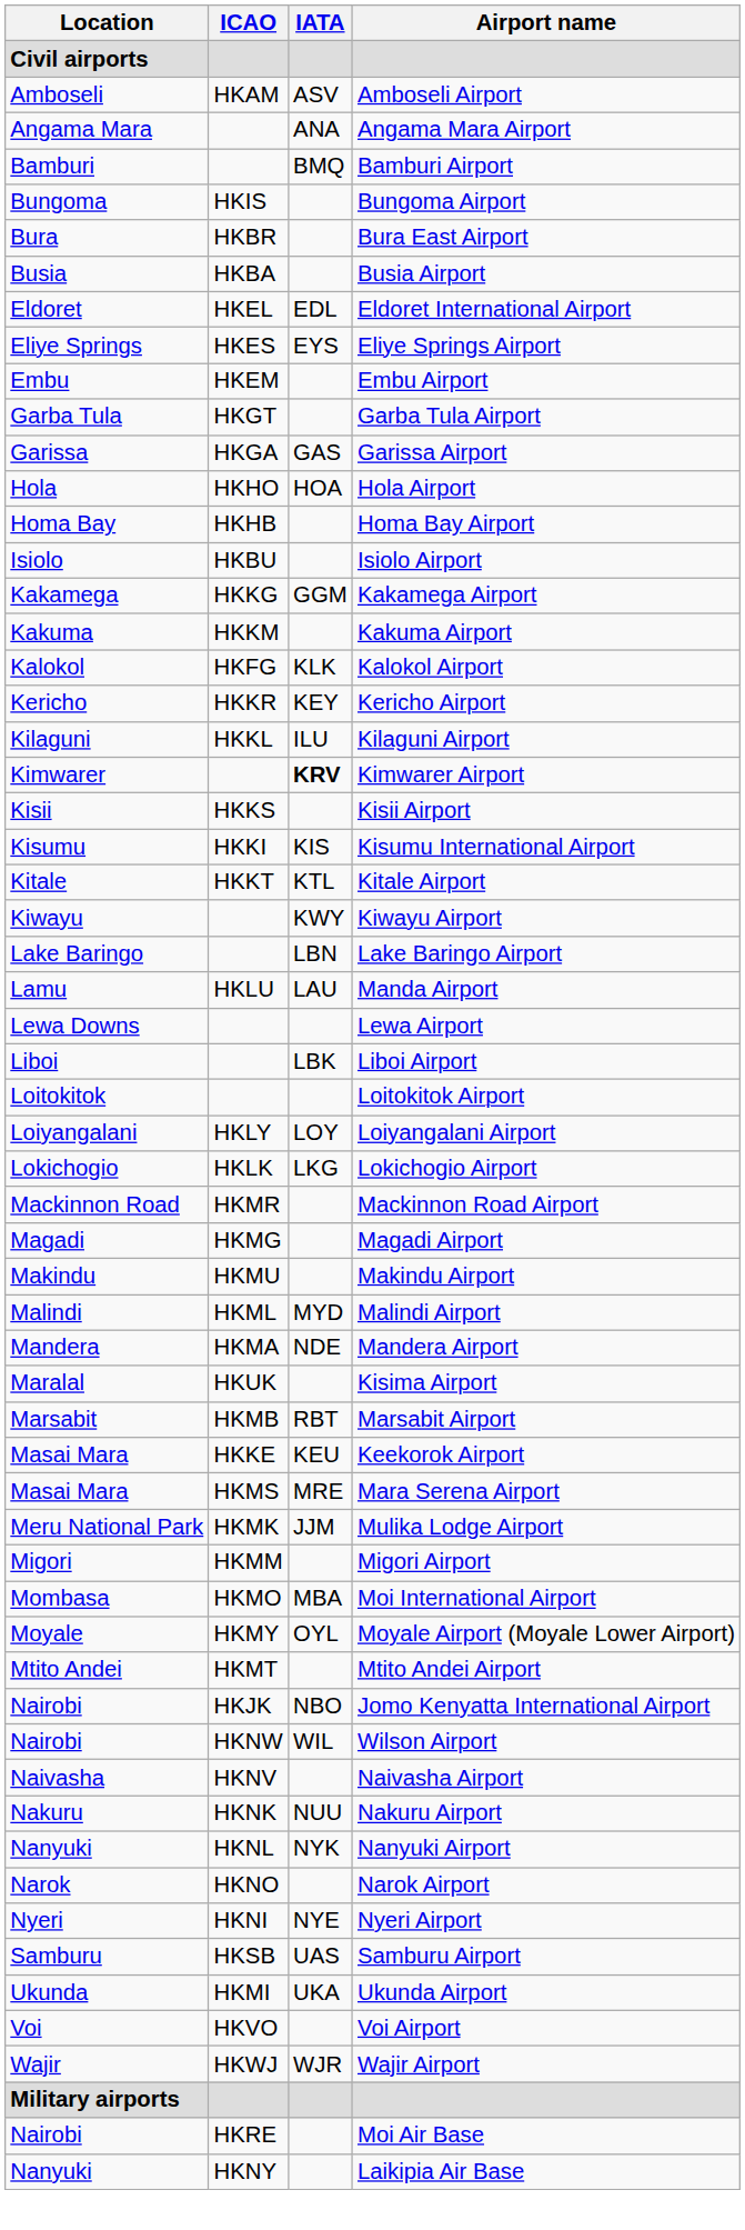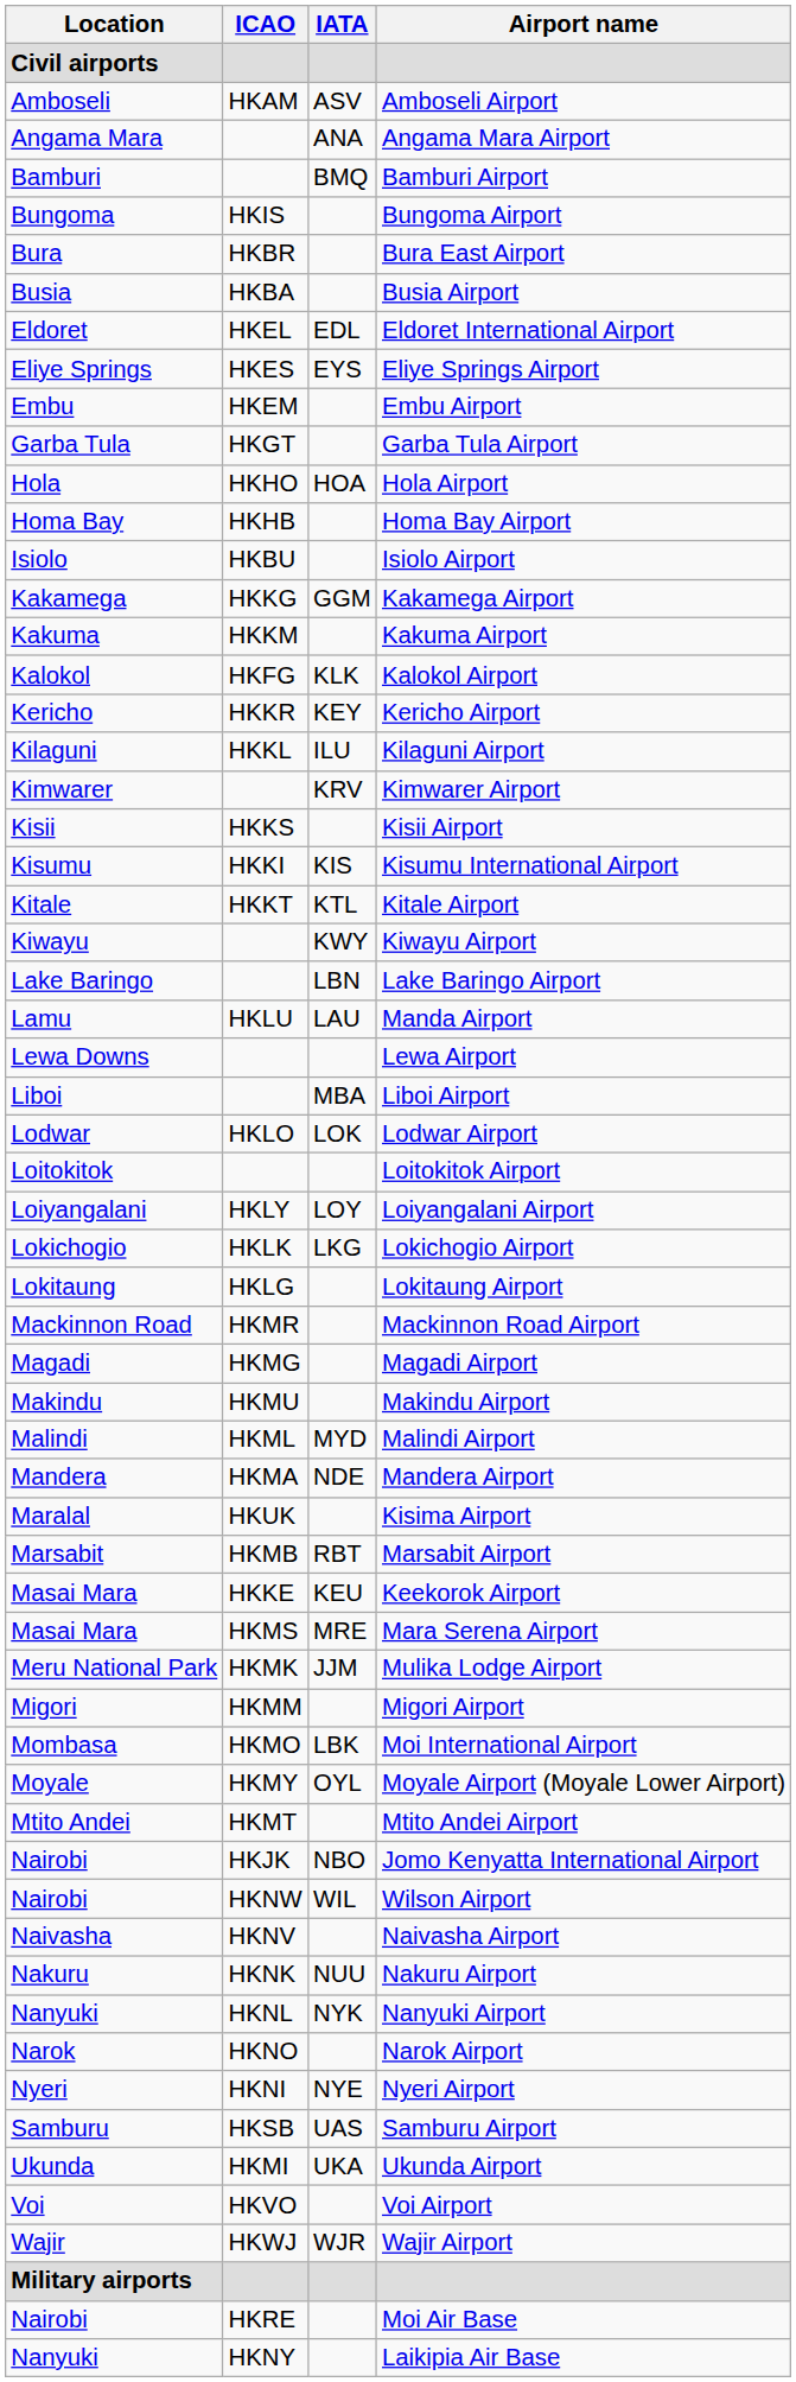- row: Garissa | HKGA | GAS | Garissa Airport
Kimwarer Airport | IATA: bold -> normal
Liboi Airport | IATA: LBK -> MBA
+ row: Lodwar | HKLO | LOK | Lodwar Airport
+ row: Lokitaung | HKLG | Lokitaung Airport
Moi International Airport | IATA: MBA -> LBK
